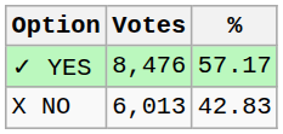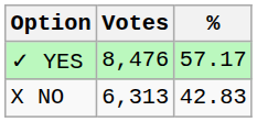X NO | Votes: 6,013 -> 6,313
